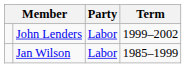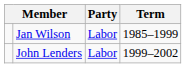rows swapped: Jan Wilson <-> John Lenders
